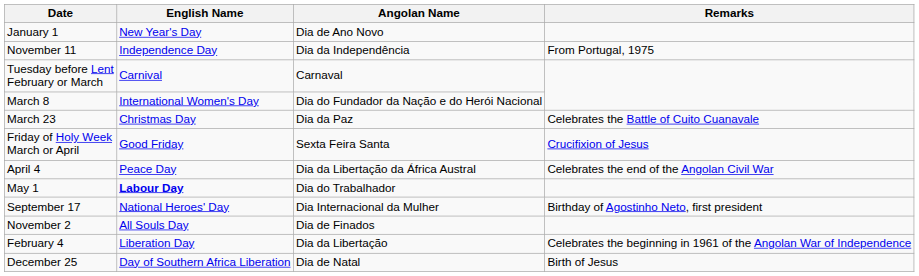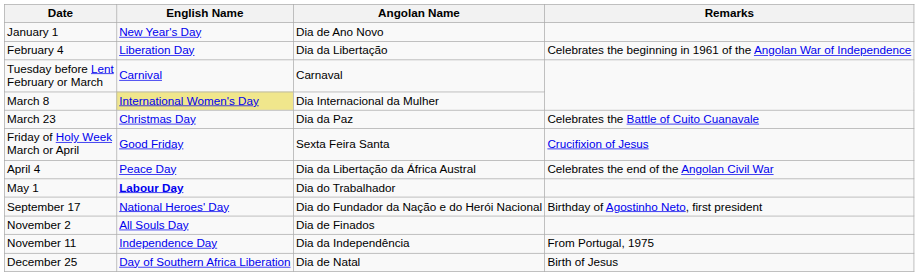rows swapped: February 4 <-> November 11
March 8 | English Name: no background -> khaki background
March 8 | Angolan Name: Dia do Fundador da Nação e do Herói Nacional -> Dia Internacional da Mulher
September 17 | Angolan Name: Dia Internacional da Mulher -> Dia do Fundador da Nação e do Herói Nacional
